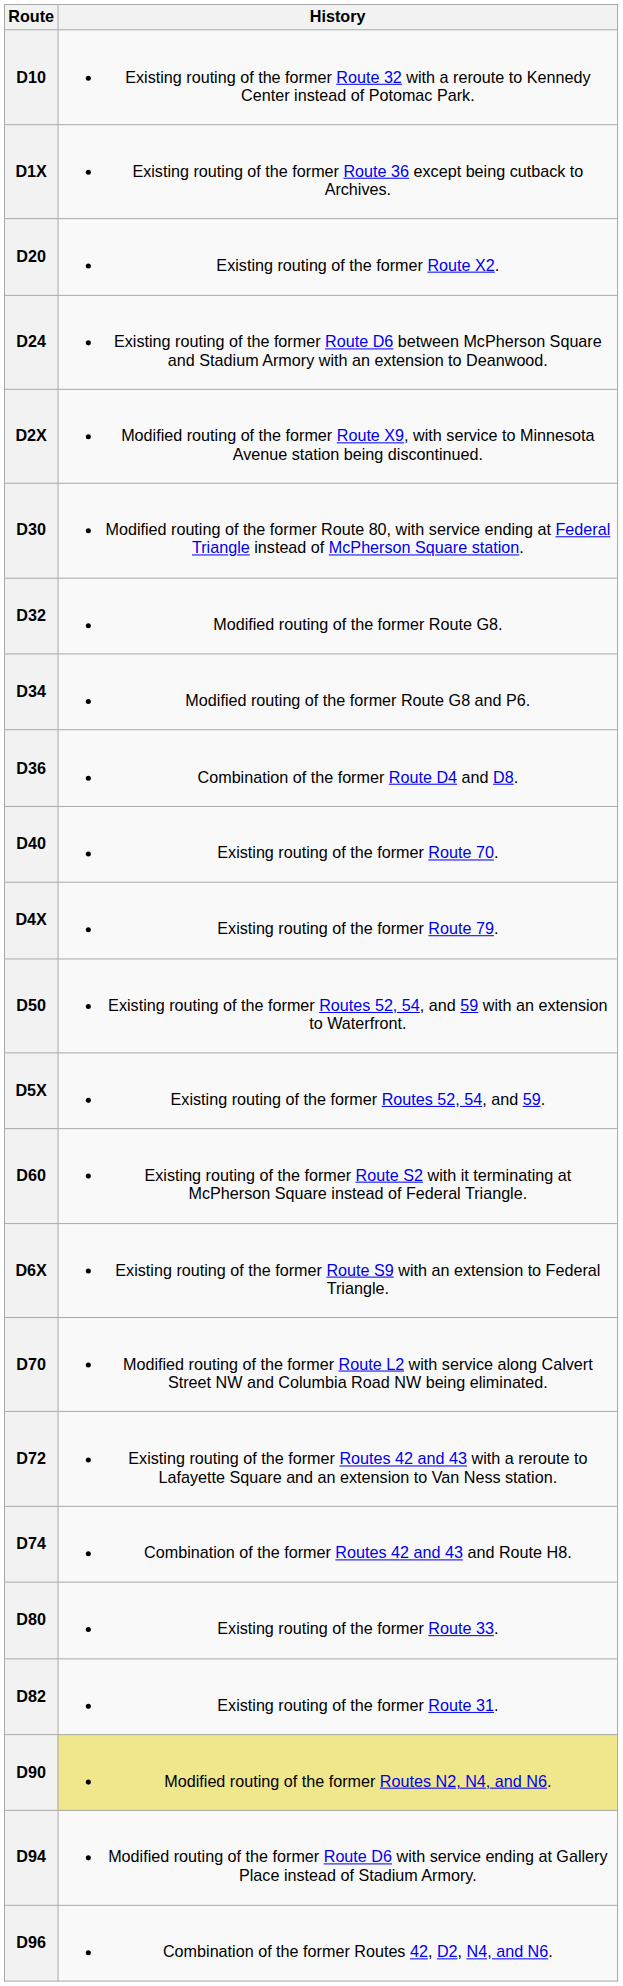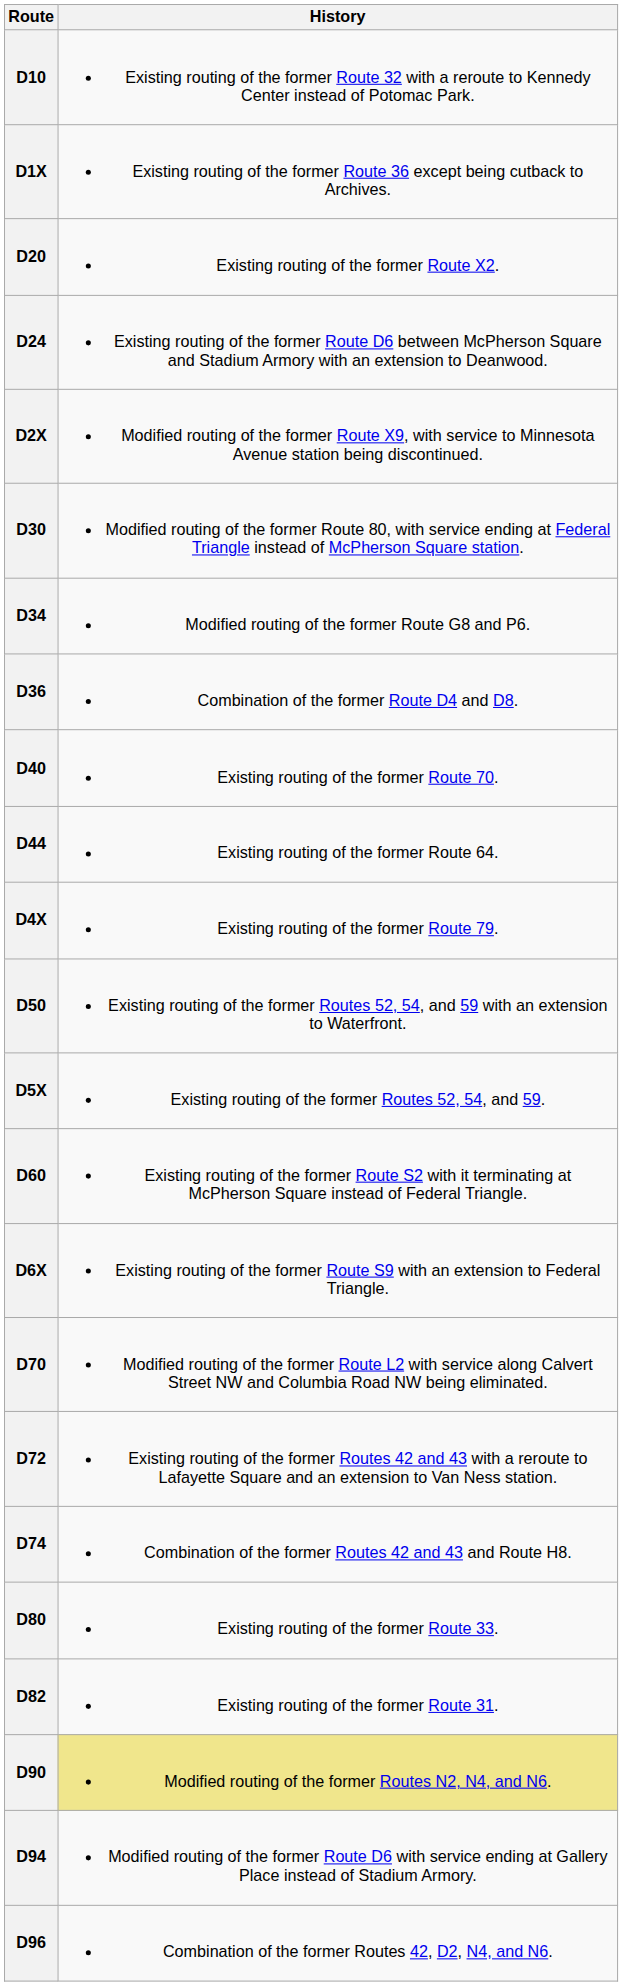- row: D32 | Modified routing of the former Route G8.
+ row: D44 | Existing routing of the former Route 64.
